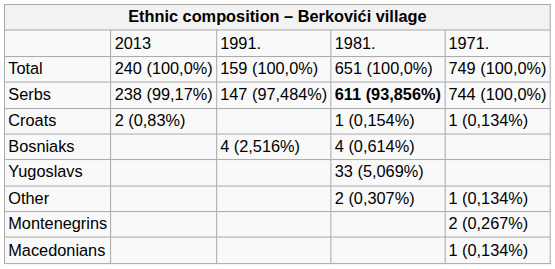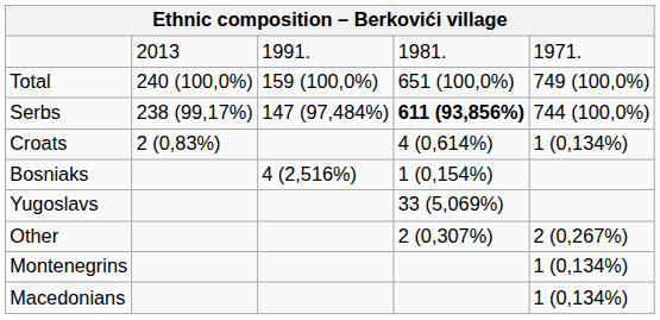Croats | column 4: 1 (0,154%) -> 4 (0,614%)
Bosniaks | column 4: 4 (0,614%) -> 1 (0,154%)
Other | column 5: 1 (0,134%) -> 2 (0,267%)
Montenegrins | column 5: 2 (0,267%) -> 1 (0,134%)
